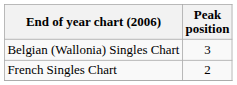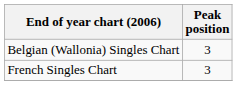French Singles Chart | Peak position: 2 -> 3
